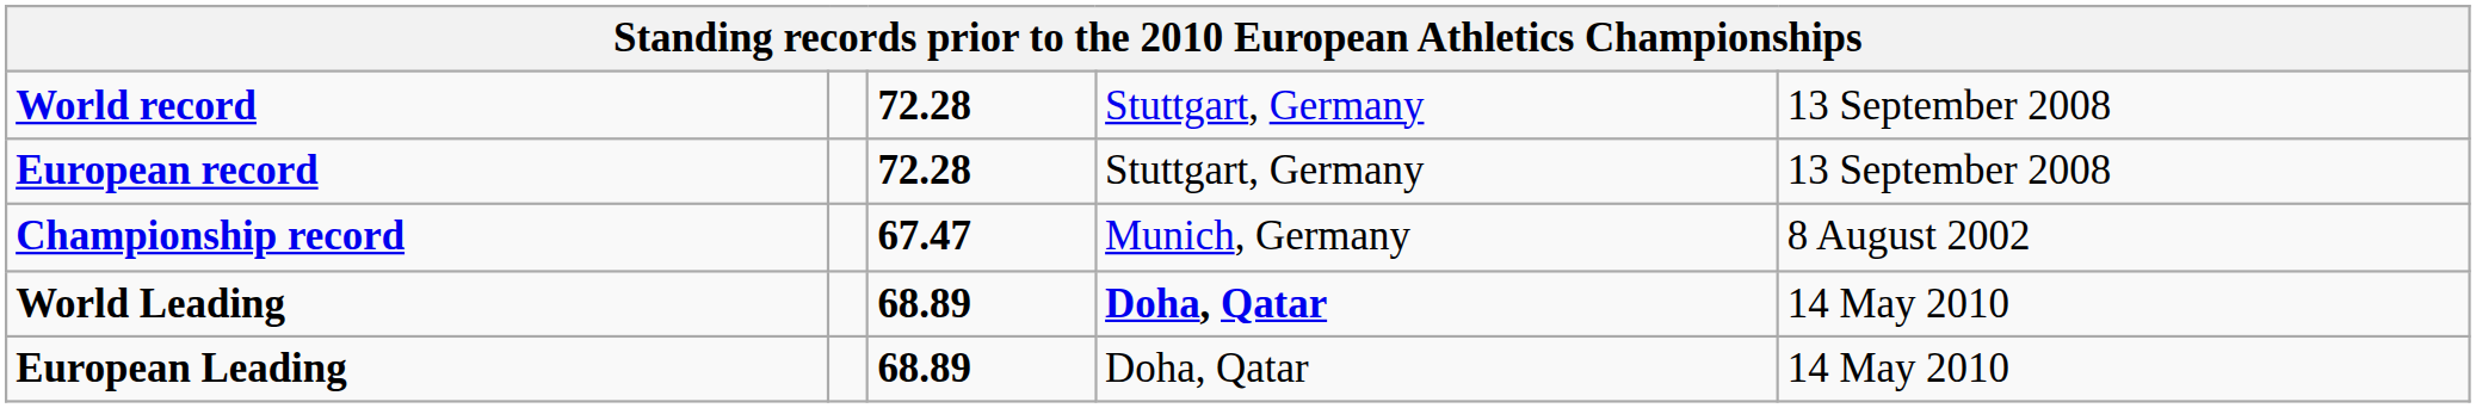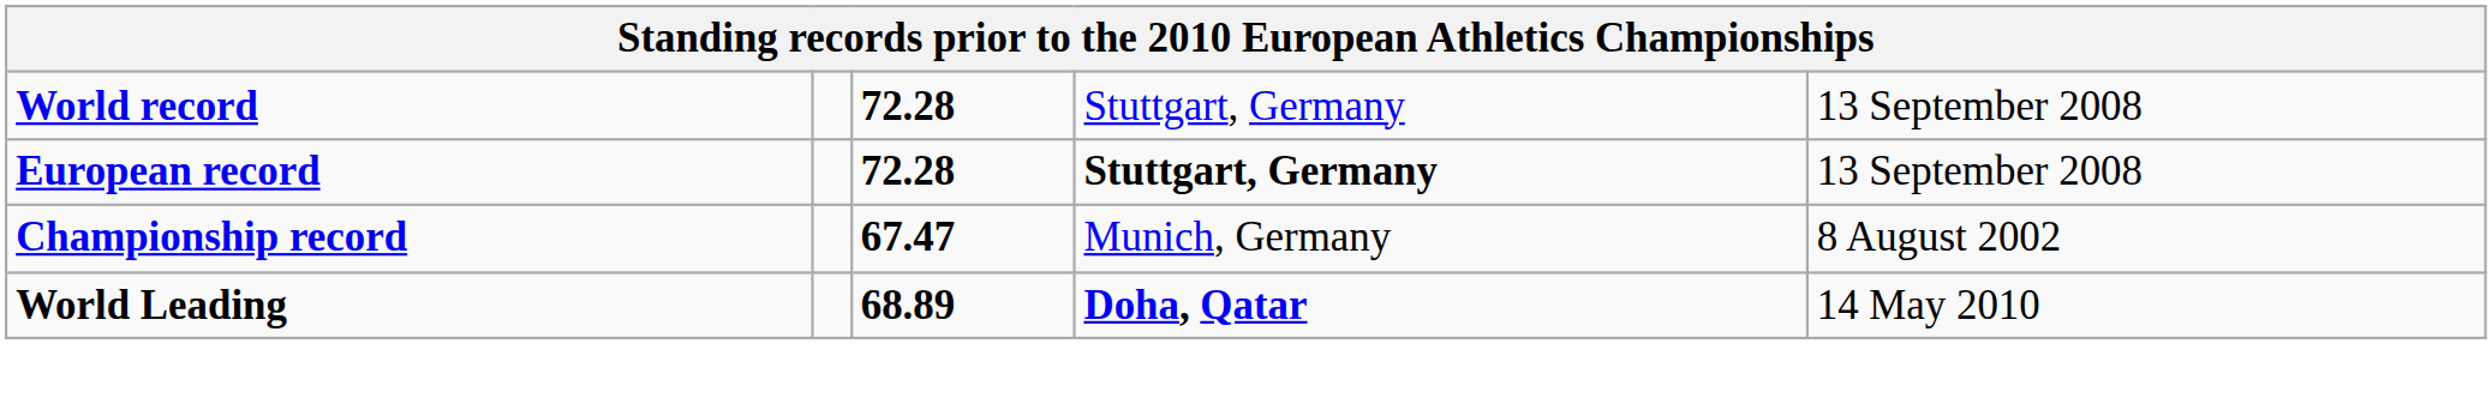European record | column 4: normal -> bold
- row: European Leading | 68.89 | Doha, Qatar | 14 May 2010
